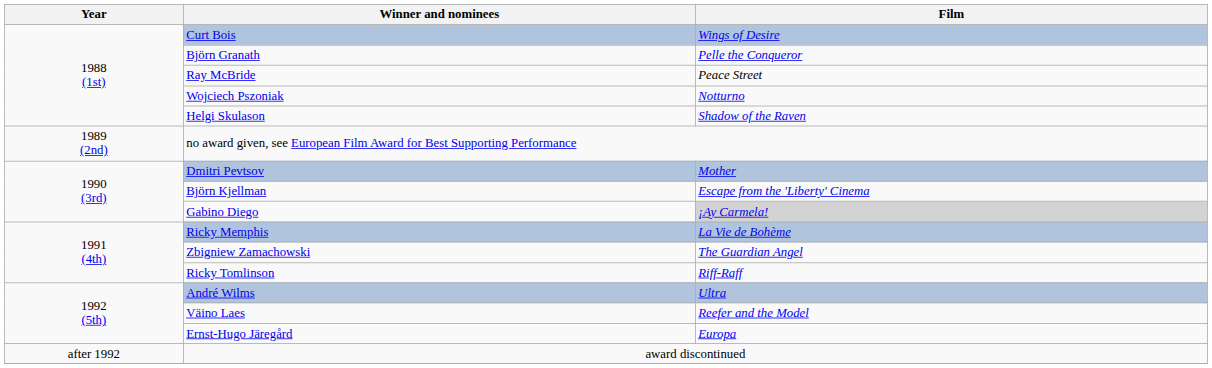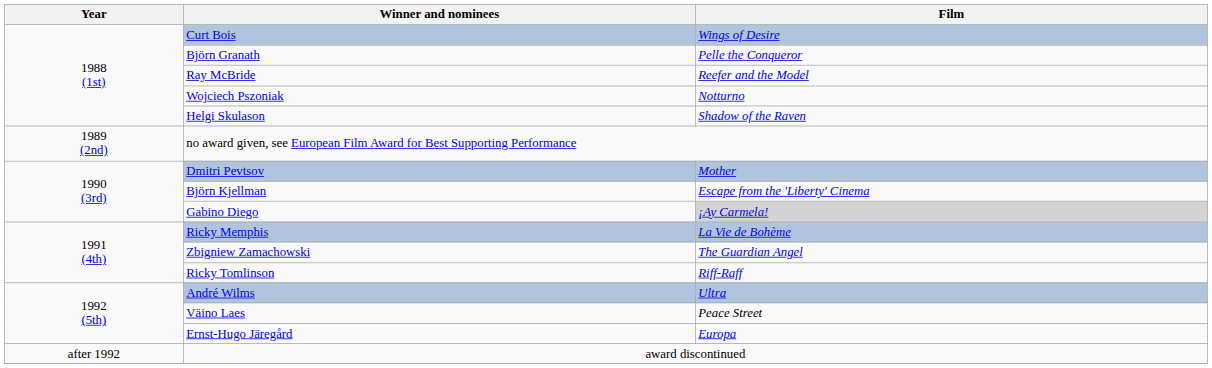Ray McBride | Film: Peace Street -> Reefer and the Model
Väino Laes | Film: Reefer and the Model -> Peace Street
